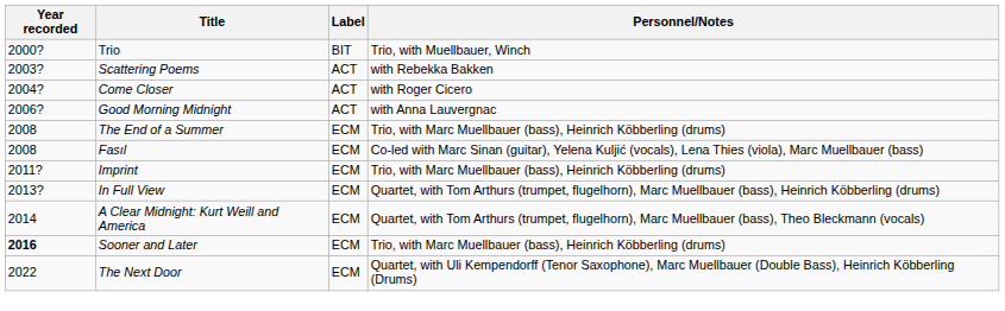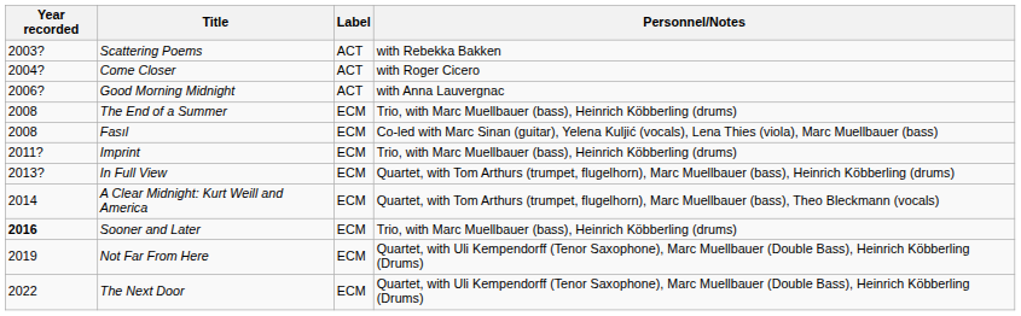- row: 2000? | Trio | BIT | Trio, with Muellbauer, Winch
+ row: 2019 | Not Far From Here | ECM | Quartet, with Uli Kempendorff (Tenor Saxophone), Marc Muellbauer (Double Bass), Heinrich Köbberling (Drums)
